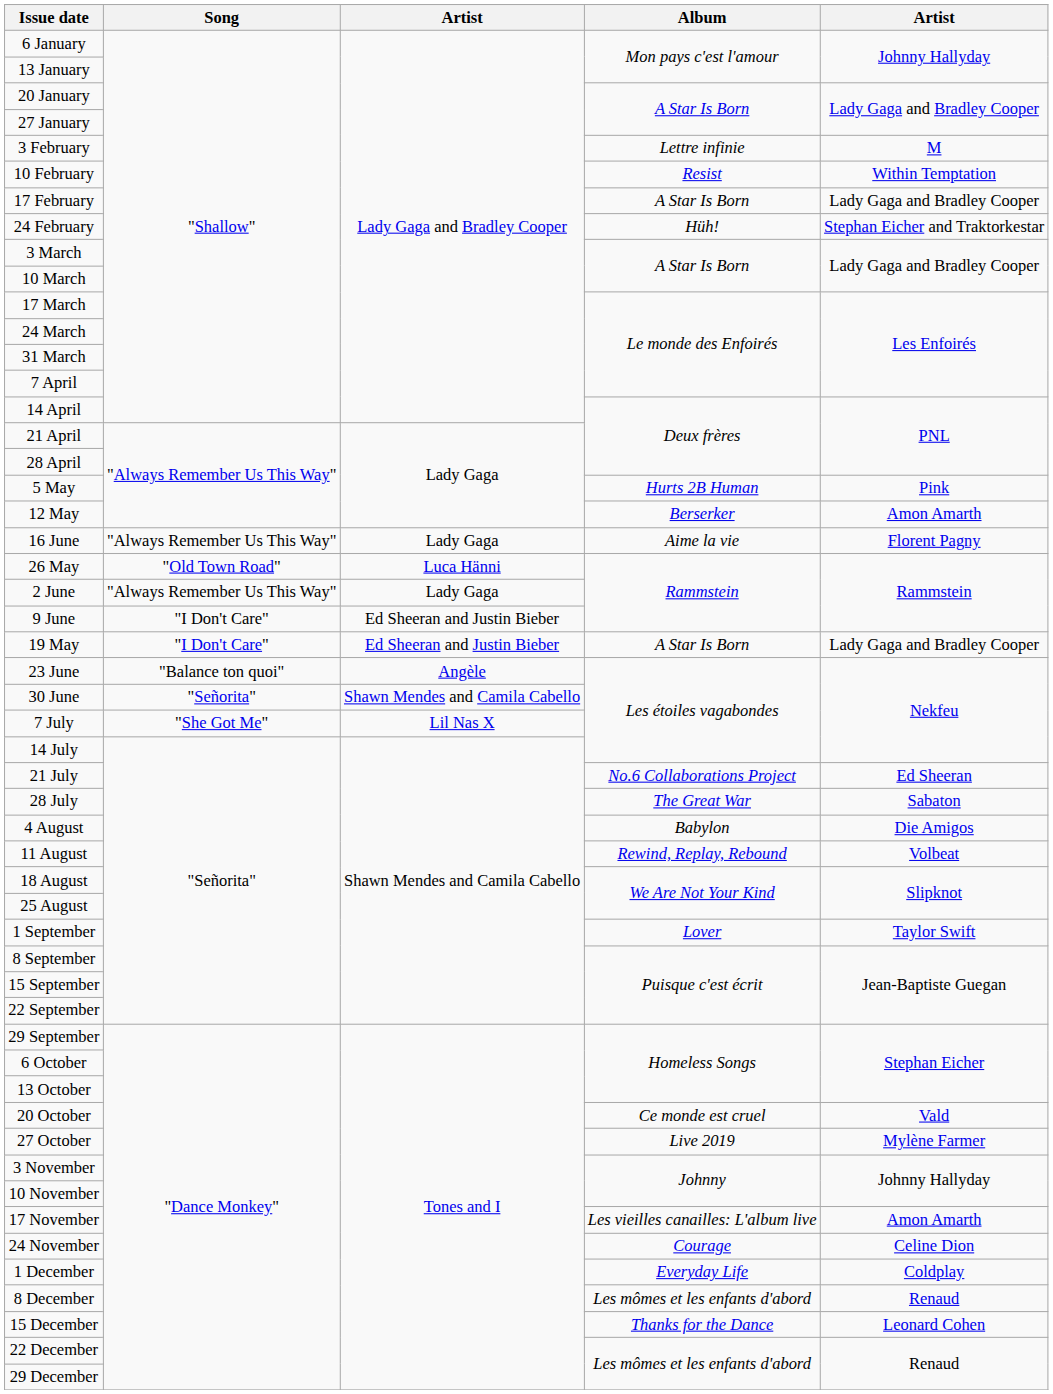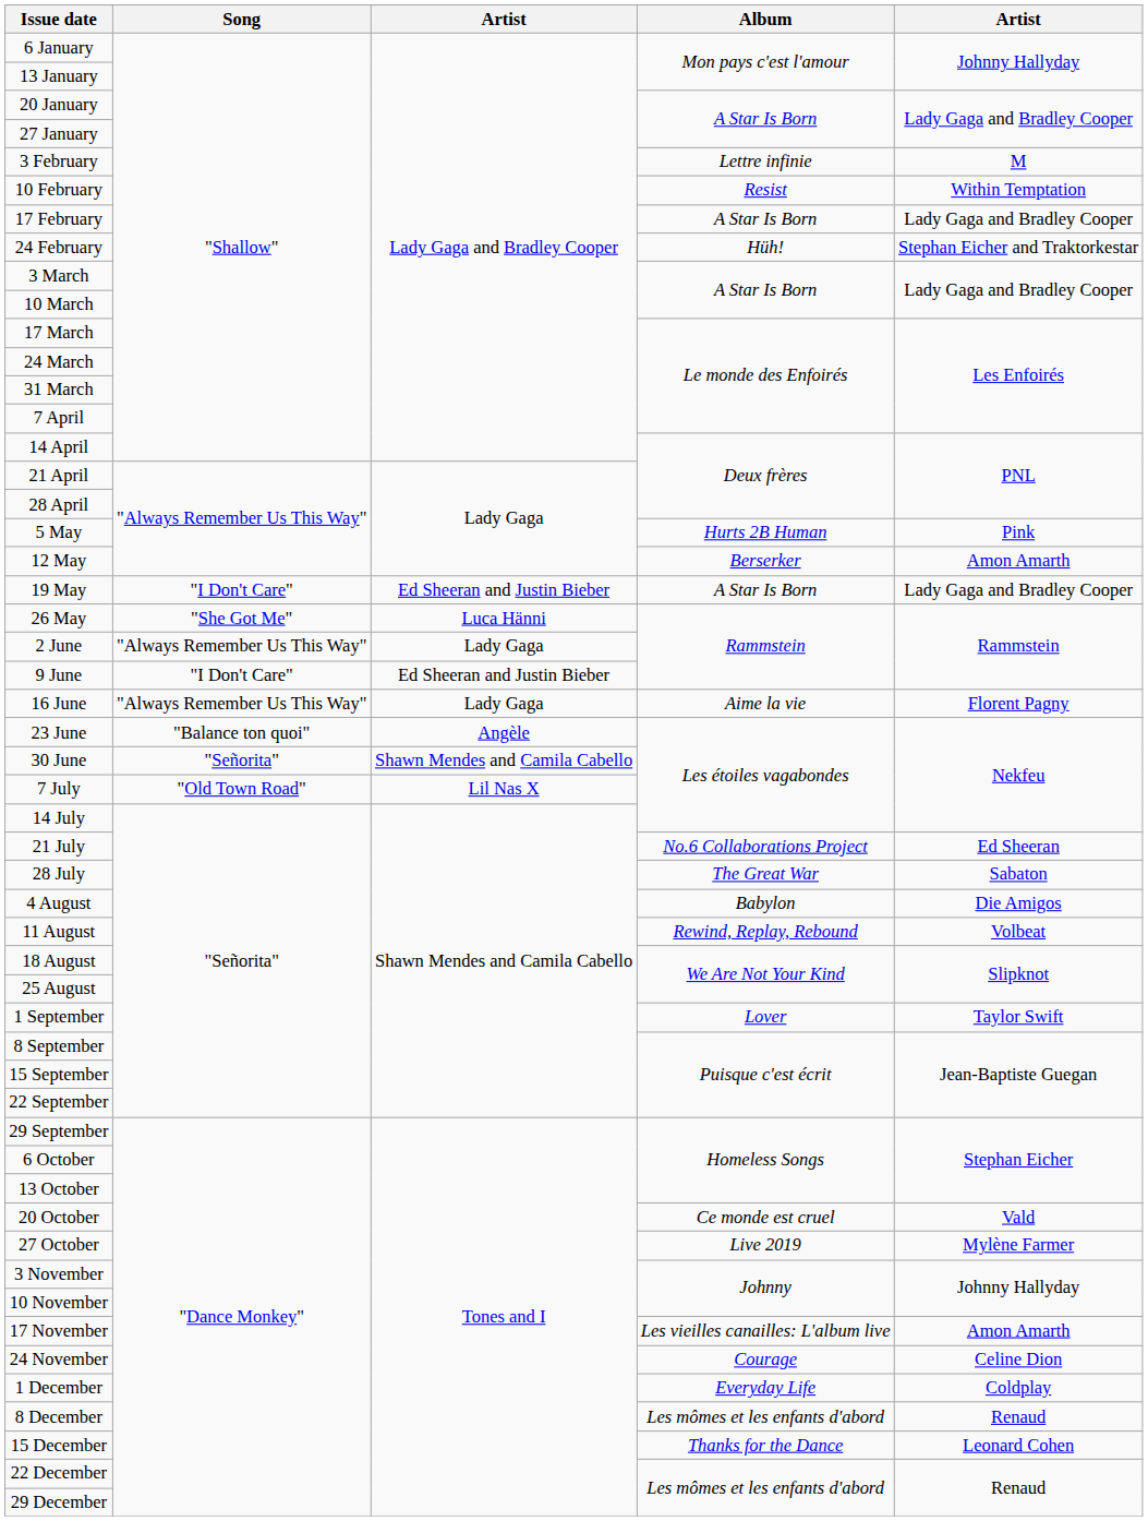rows swapped: 19 May <-> 16 June
26 May | Song: "Old Town Road" -> "She Got Me"
7 July | Song: "She Got Me" -> "Old Town Road"
